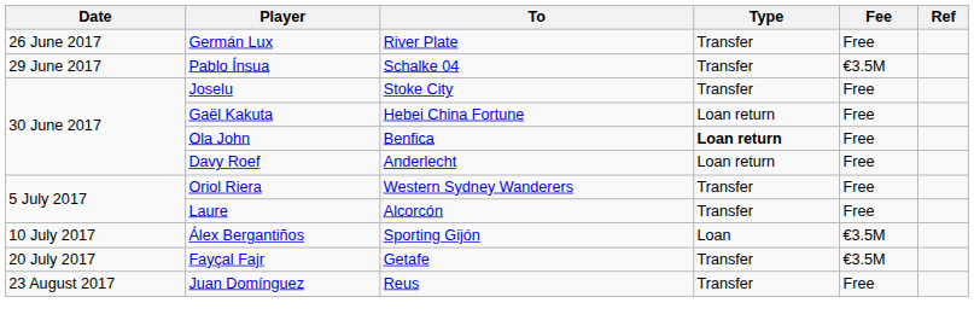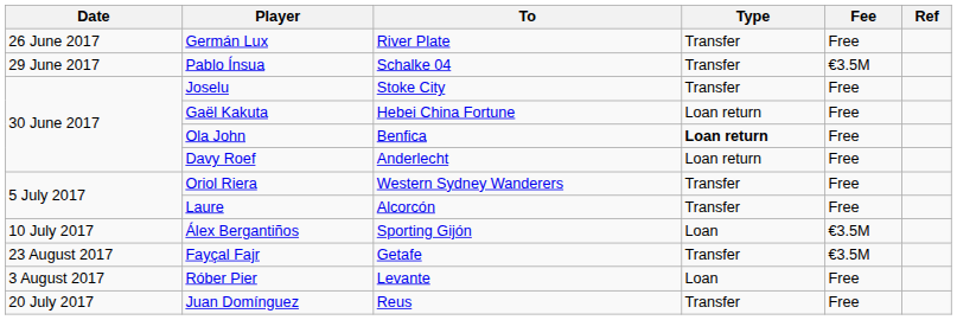Fayçal Fajr | Date: 20 July 2017 -> 23 August 2017
+ row: 3 August 2017 | Róber Pier | Levante | Loan | Free
Juan Domínguez | Date: 23 August 2017 -> 20 July 2017
